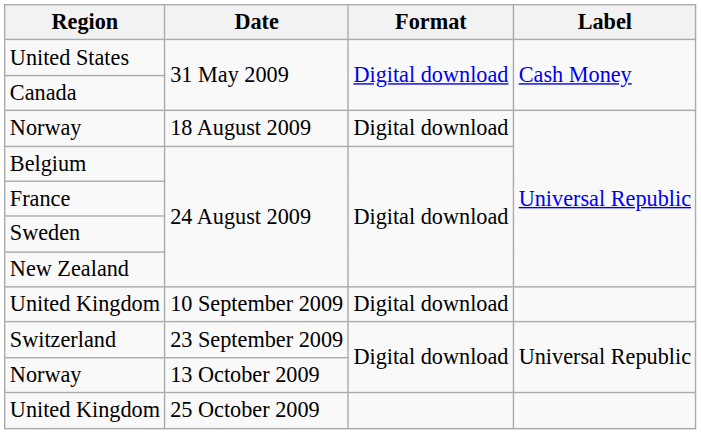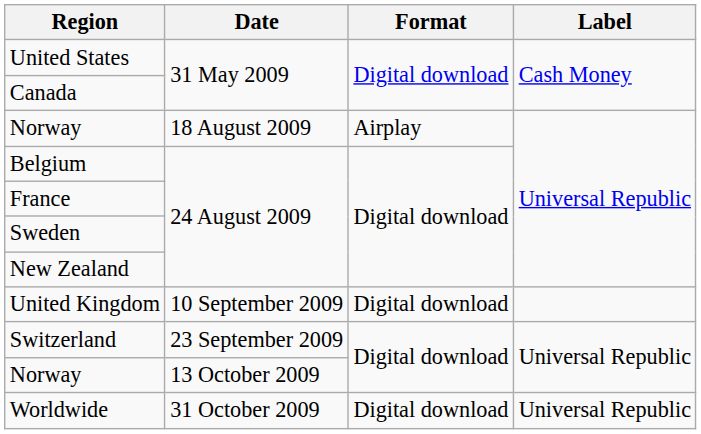Norway / 18 August 2009 | Format: Digital download -> Airplay
- row: United Kingdom | 25 October 2009
+ row: Worldwide | 31 October 2009 | Digital download | Universal Republic
